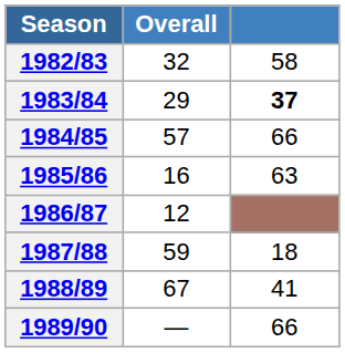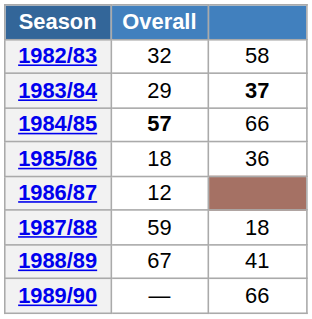1984/85 | Overall: normal -> bold
1985/86 | Overall: 16 -> 18
1985/86 | column 3: 63 -> 36
